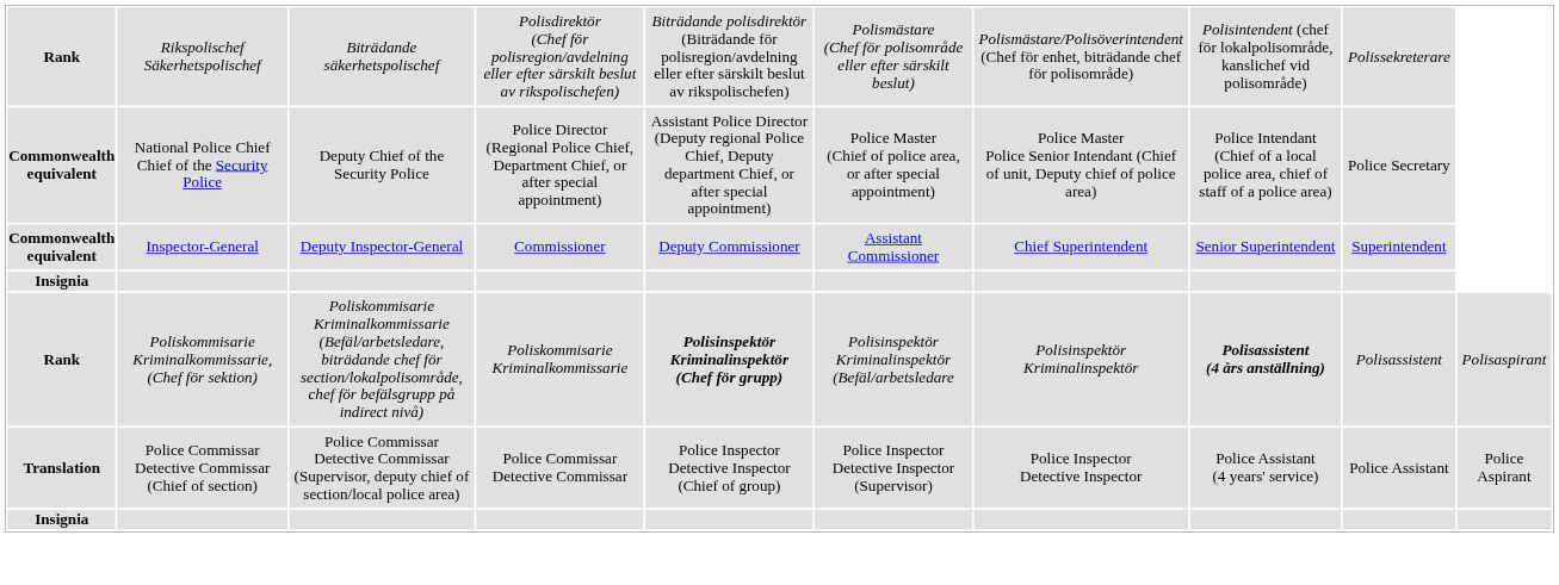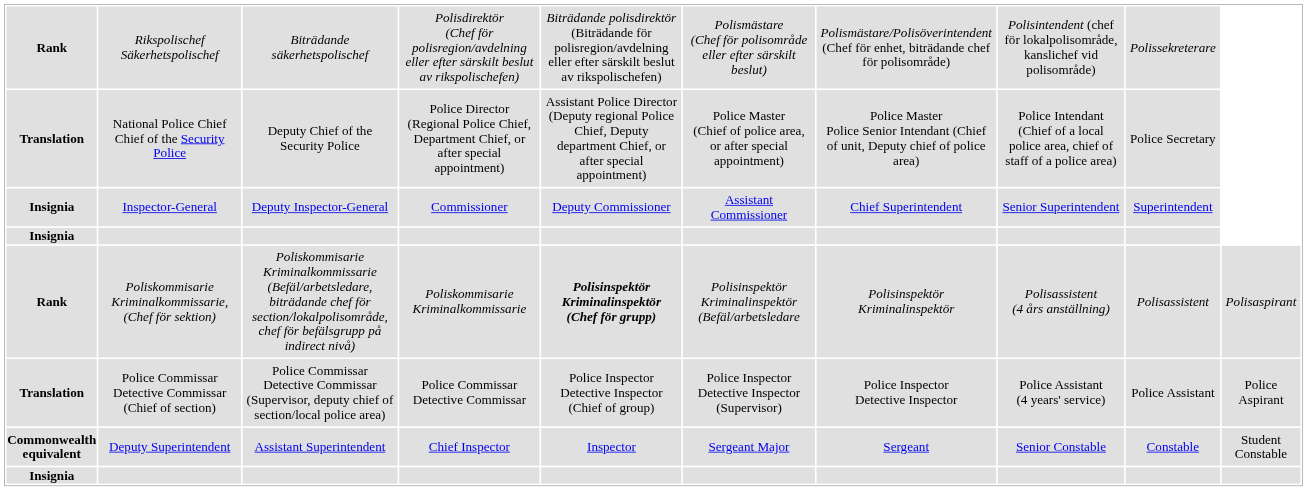National Police Chief Chief of the Security Police | column 1: Commonwealth equivalent -> Translation
Inspector-General | column 1: Commonwealth equivalent -> Insignia
Poliskommisarie Kriminalkommissarie, (Chef för sektion) | column 8: bold -> normal
+ row: Commonwealth equivalent | Deputy Superintendent | Assistant Superintendent | Chief Inspector | Inspector | Sergeant Major | Sergeant | Senior Constable | Constable | Student Constable
